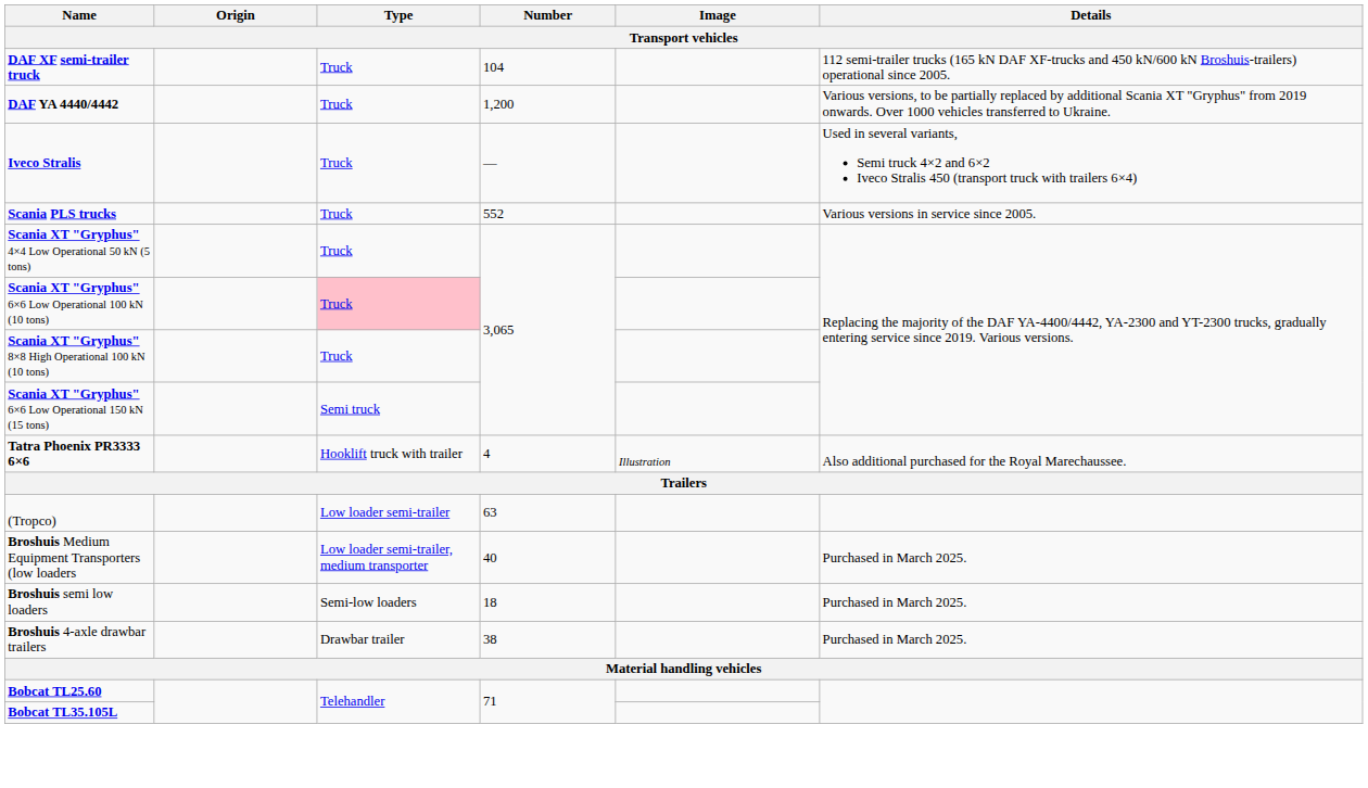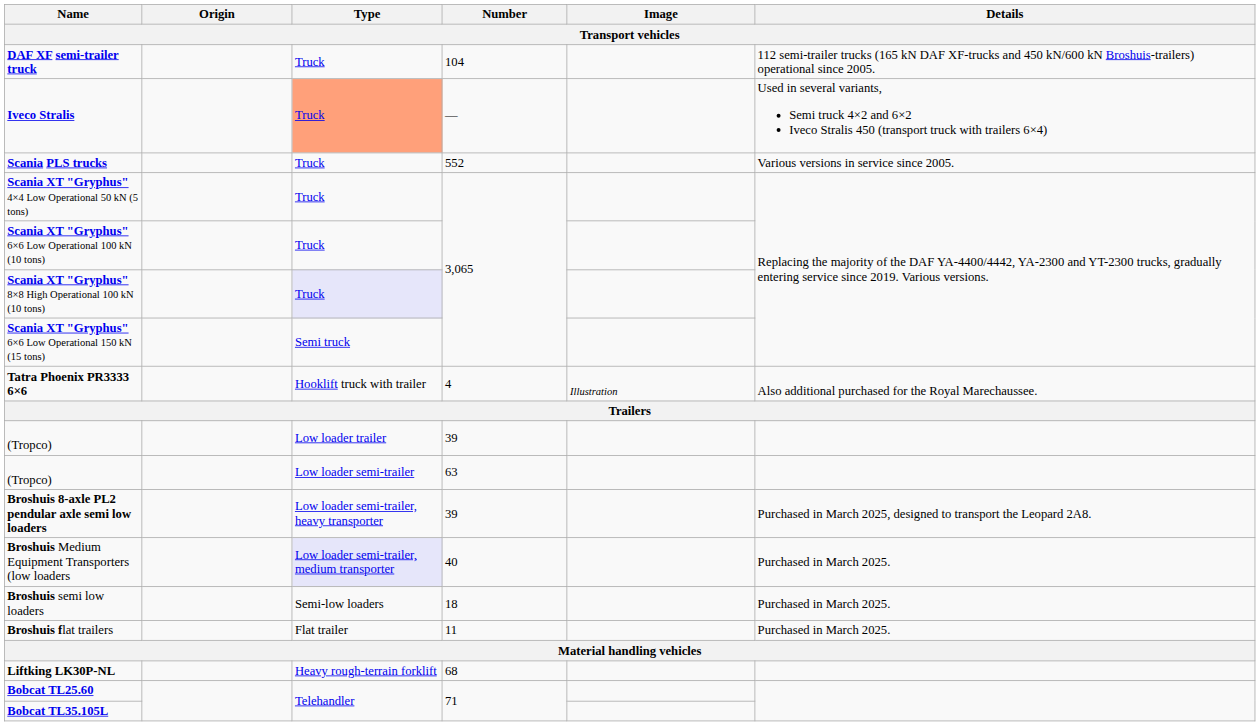- row: DAF YA 4440/4442 | Truck | 1,200 | Various versions, to be partially replaced by additional Scania XT "Gryphus" from 2019 onwards. Over 1000 vehicles transferred to Ukraine.
Iveco Stralis | Type: no background -> lightsalmon background
Scania XT "Gryphus" 6×6 Low Operational 100 kN (10 tons) | Type: pink background -> no background
Scania XT "Gryphus" 8×8 High Operational 100 kN (10 tons) | Type: no background -> lavender background
+ row: (Tropco) | Low loader trailer | 39
+ row: Broshuis 8-axle PL2 pendular axle semi low loaders | Low loader semi-trailer, heavy transporter | 39 | Purchased in March 2025, designed to transport the Leopard 2A8.
Broshuis Medium Equipment Transporters (low loaders | Type: no background -> lavender background
+ row: Broshuis flat trailers | Flat trailer | 11 | Purchased in March 2025.
- row: Broshuis 4-axle drawbar trailers | Drawbar trailer | 38 | Purchased in March 2025.
+ row: Liftking LK30P-NL | Heavy rough-terrain forklift | 68
